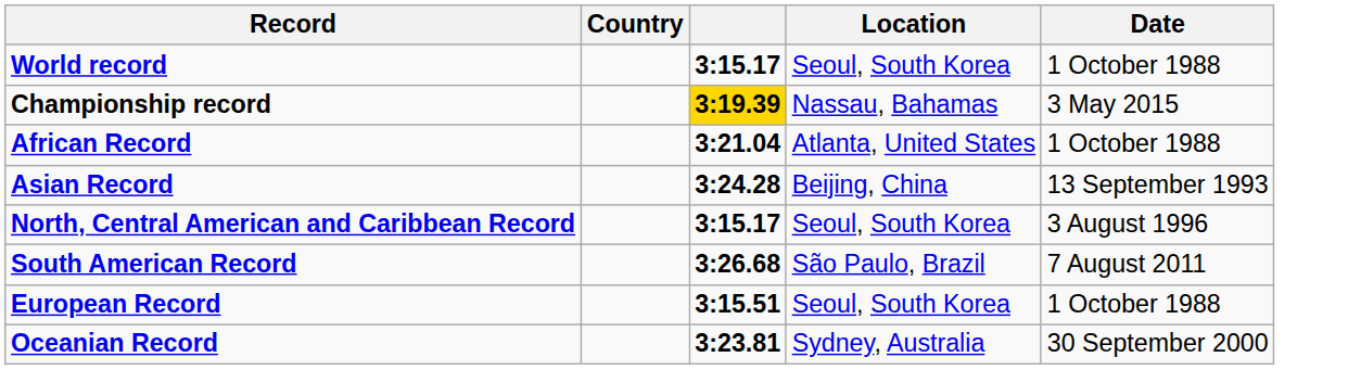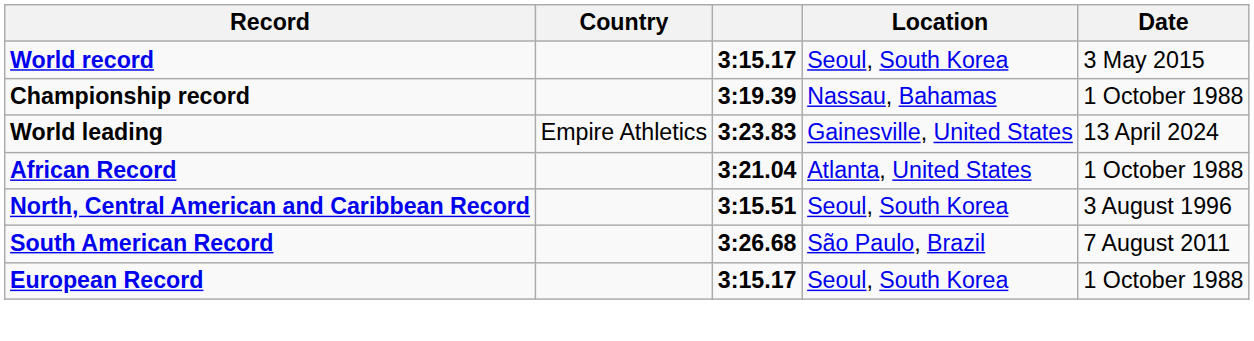World record | Date: 1 October 1988 -> 3 May 2015
Championship record | column 3: gold background -> no background
Championship record | Date: 3 May 2015 -> 1 October 1988
+ row: World leading | Empire Athletics | 3:23.83 | Gainesville, United States | 13 April 2024
- row: Asian Record | 3:24.28 | Beijing, China | 13 September 1993
North, Central American and Caribbean Record | column 3: 3:15.17 -> 3:15.51
European Record | column 3: 3:15.51 -> 3:15.17
- row: Oceanian Record | 3:23.81 | Sydney, Australia | 30 September 2000
